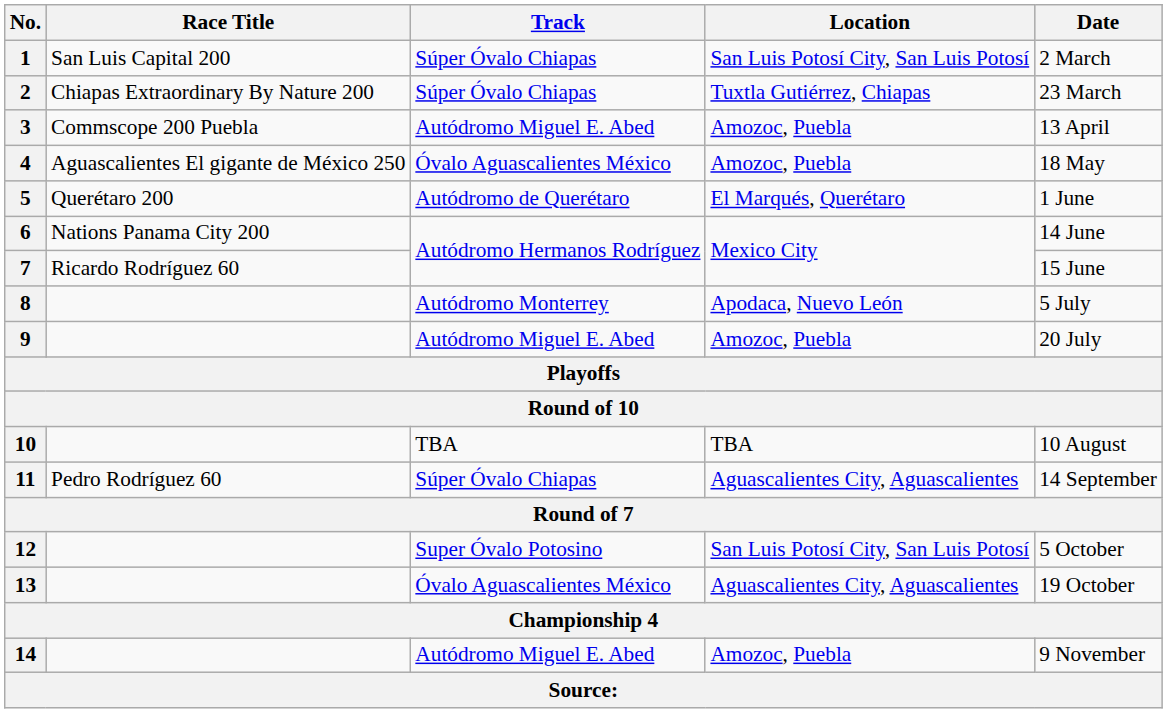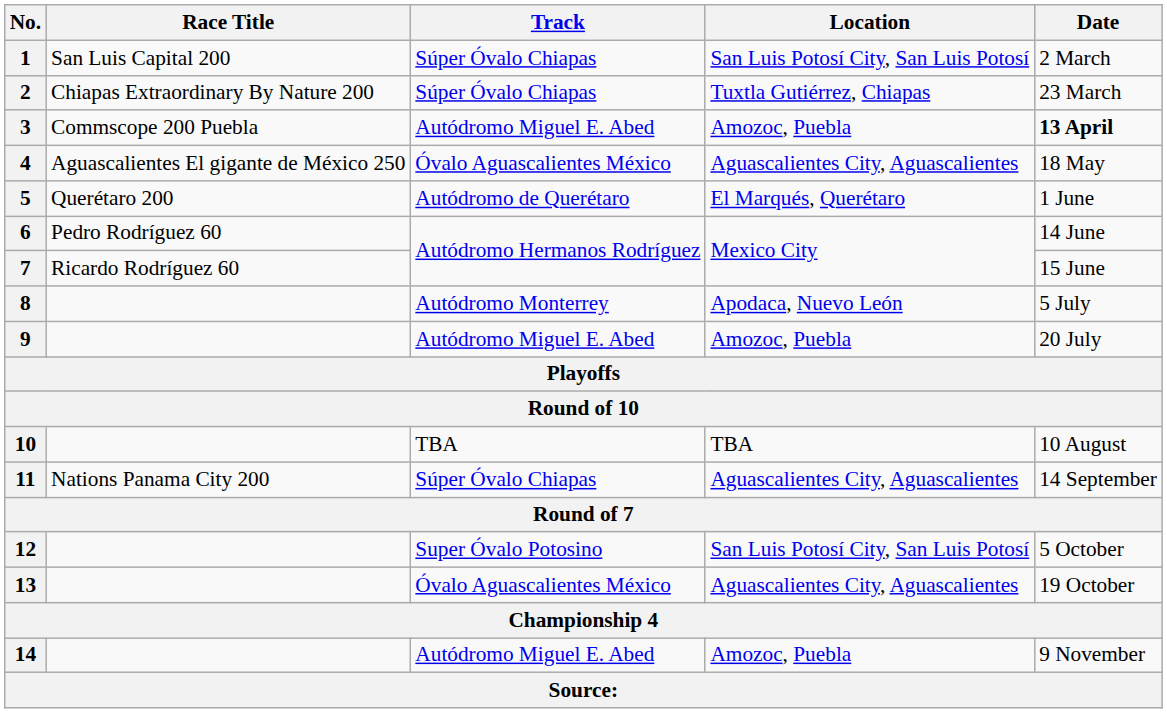3 | Date: normal -> bold
4 | Location: Amozoc, Puebla -> Aguascalientes City, Aguascalientes
6 | Race Title: Nations Panama City 200 -> Pedro Rodríguez 60
11 | Race Title: Pedro Rodríguez 60 -> Nations Panama City 200
